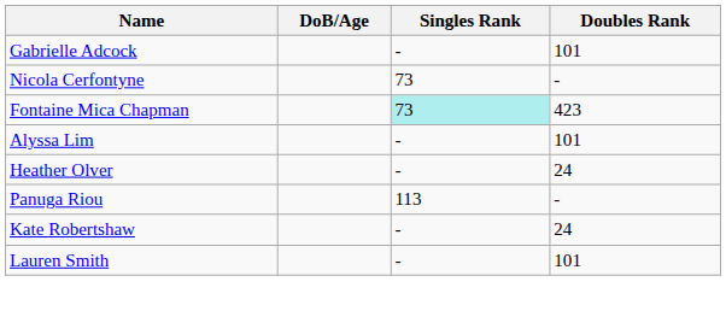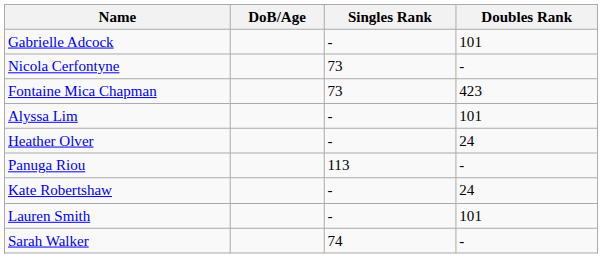Fontaine Mica Chapman | Singles Rank: paleturquoise background -> no background
+ row: Sarah Walker | 74 | -
